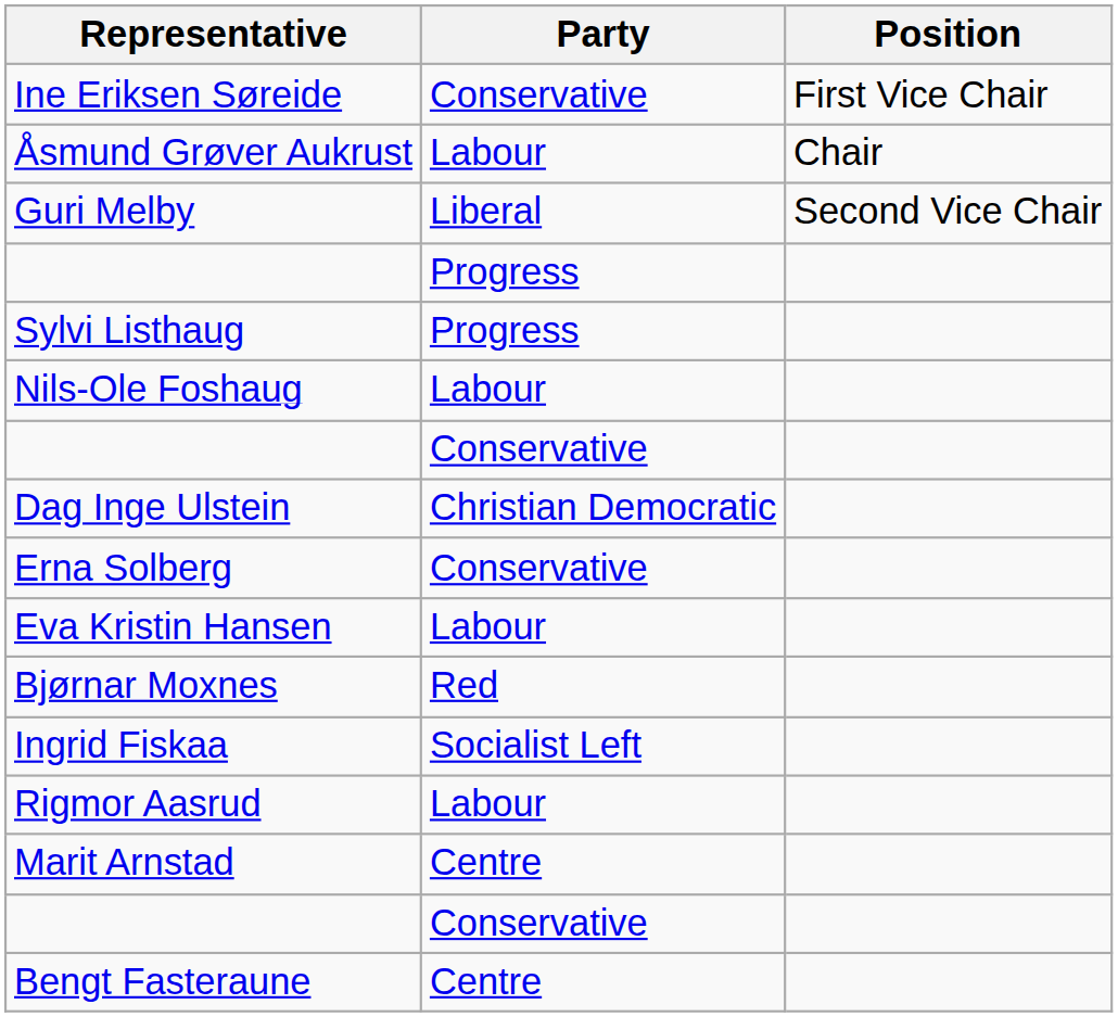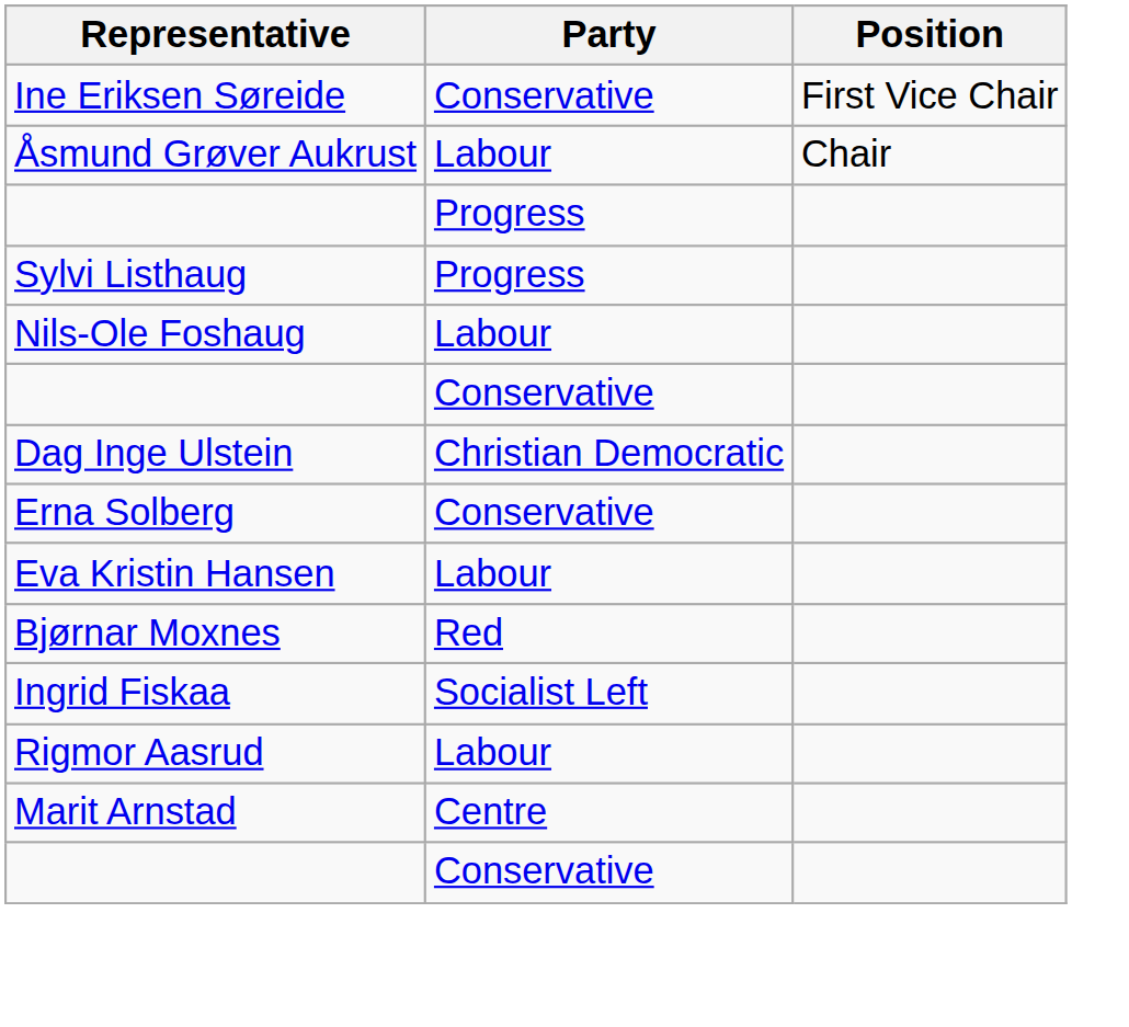- row: Guri Melby | Liberal | Second Vice Chair
- row: Bengt Fasteraune | Centre
